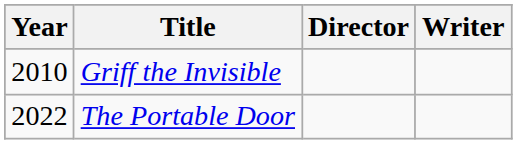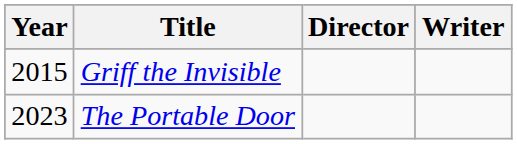Griff the Invisible | Year: 2010 -> 2015
The Portable Door | Year: 2022 -> 2023
